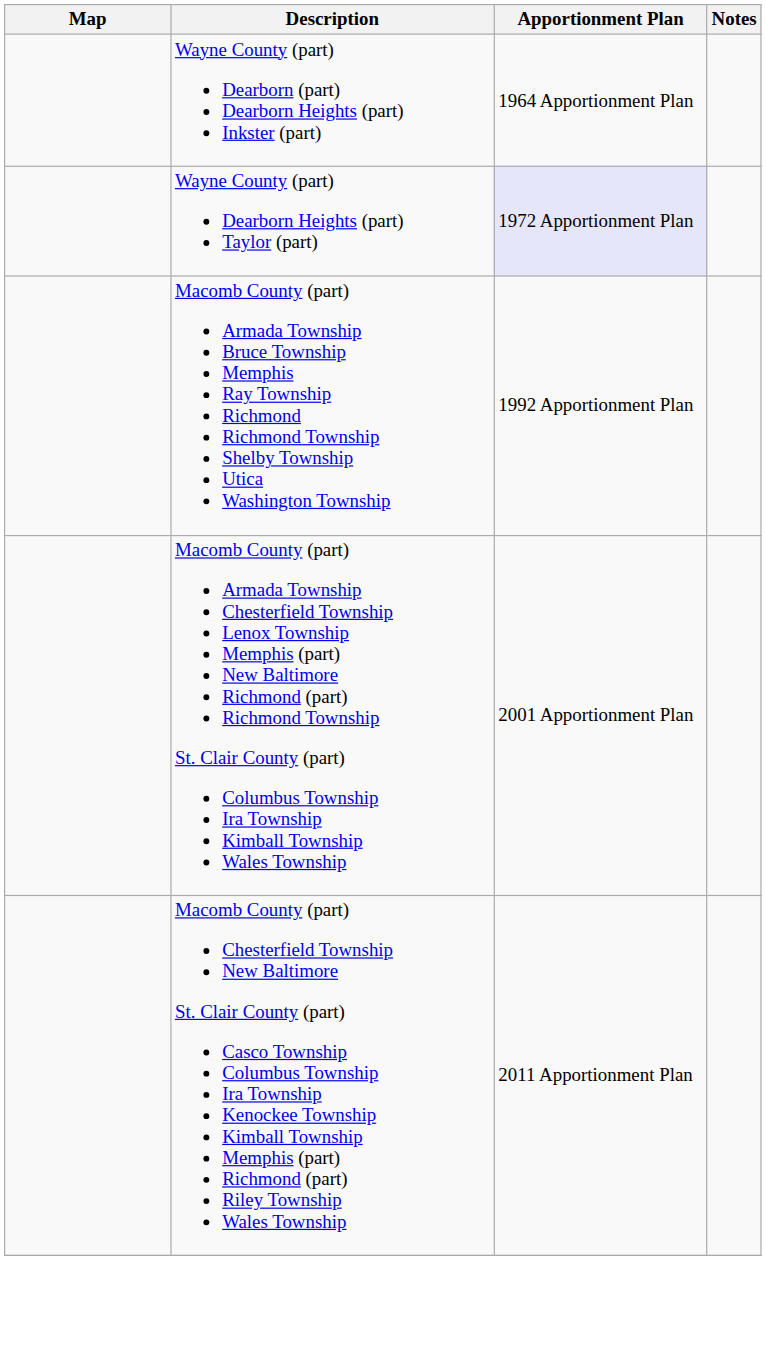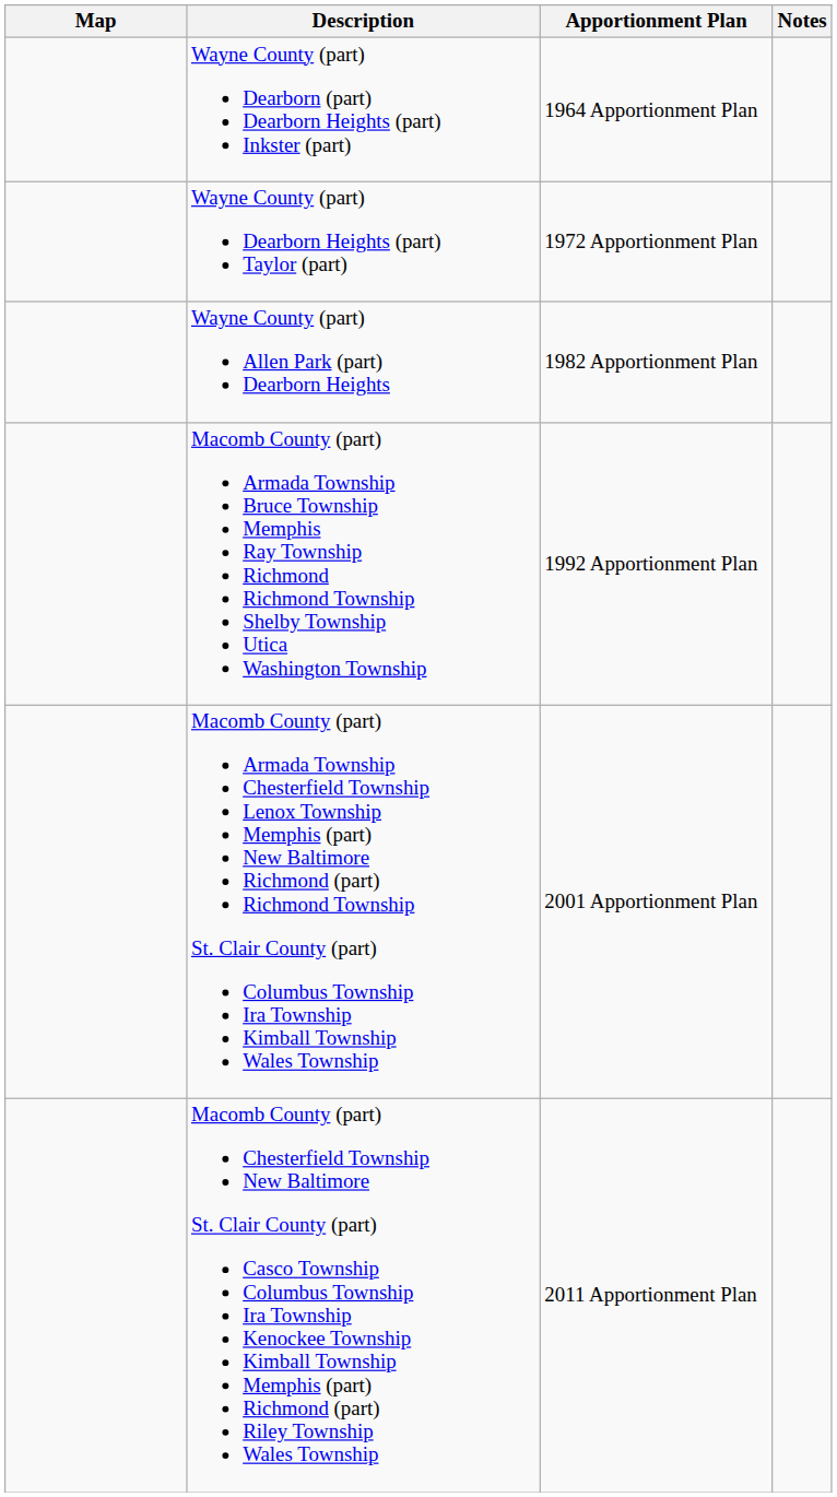Wayne County (part) Dearborn Heights (part) Taylor (part) | Apportionment Plan: lavender background -> no background
+ row: Wayne County (part) Allen Park (part) Dearborn Heights | 1982 Apportionment Plan
